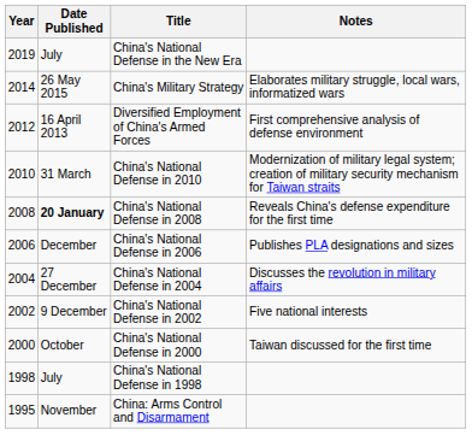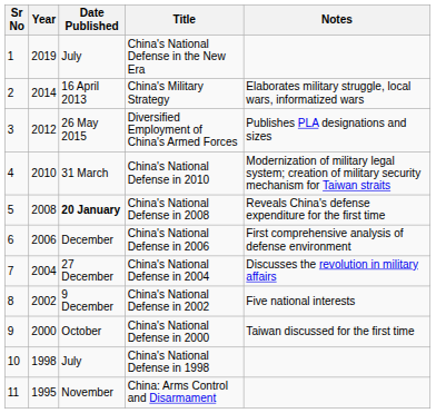+ column: Sr No | 1 | 2 | 3 | 4 | 5 | 6 | 7 | 8 | 9 | 10 | 11
China's Military Strategy | Date Published: 26 May 2015 -> 16 April 2013
Diversified Employment of China's Armed Forces | Date Published: 16 April 2013 -> 26 May 2015
Diversified Employment of China's Armed Forces | Notes: First comprehensive analysis of defense environment -> Publishes PLA designations and sizes
China's National Defense in 2006 | Notes: Publishes PLA designations and sizes -> First comprehensive analysis of defense environment
